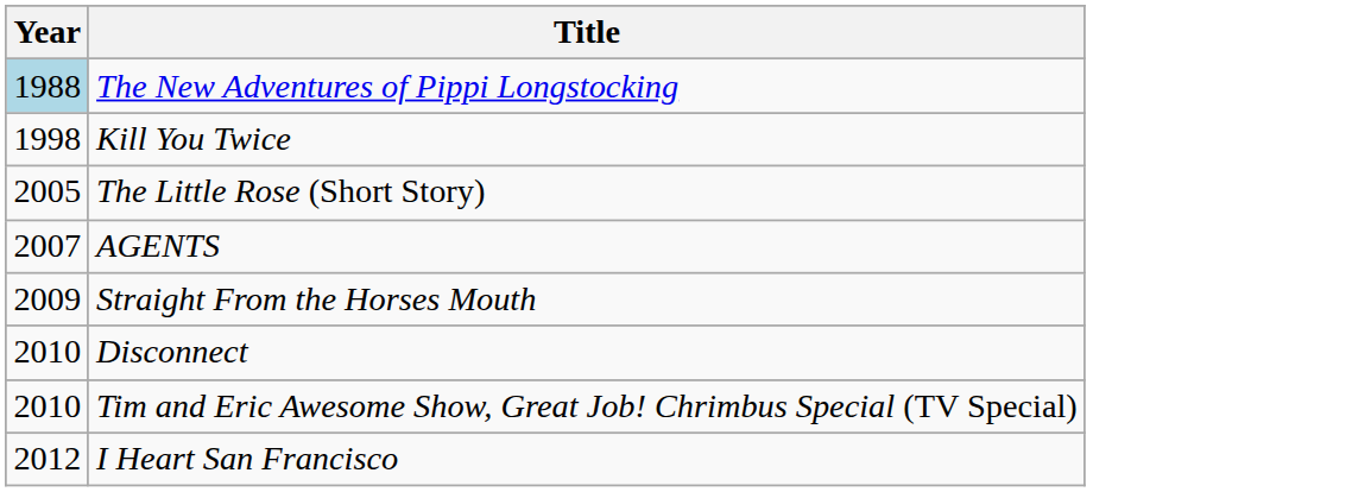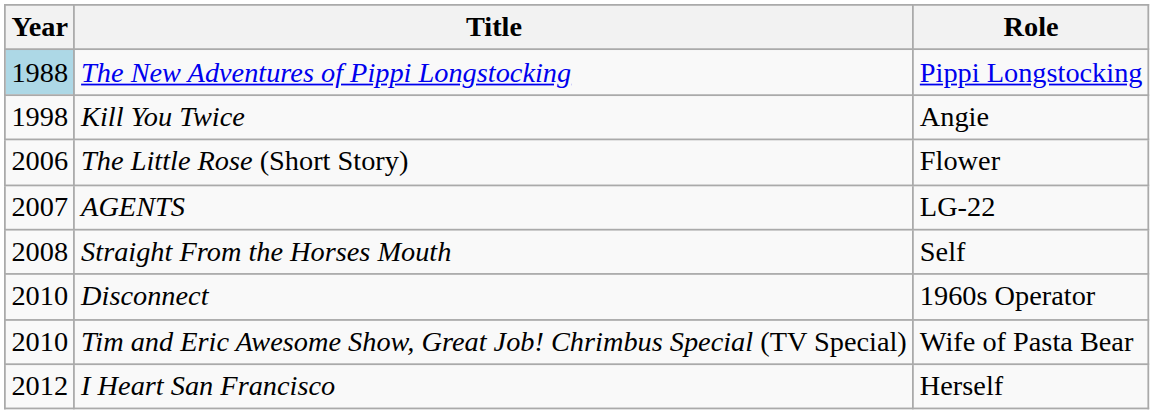+ column: Role | Pippi Longstocking | Angie | Flower | LG-22 | Self | 1960s Operator | Wife of Pasta Bear | Herself
The Little Rose (Short Story) | Year: 2005 -> 2006
Straight From the Horses Mouth | Year: 2009 -> 2008
